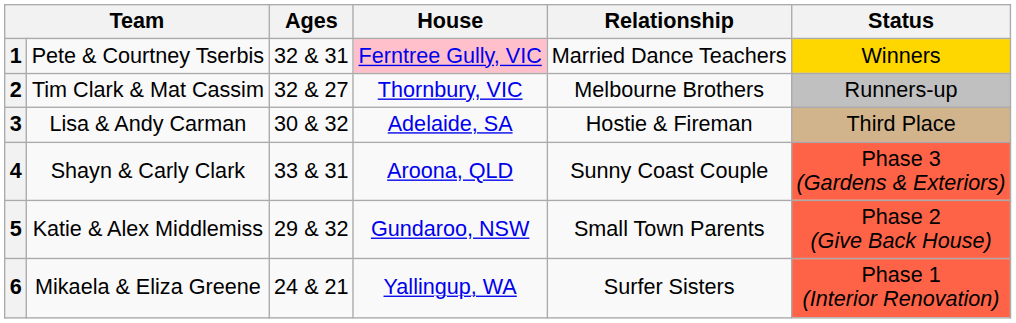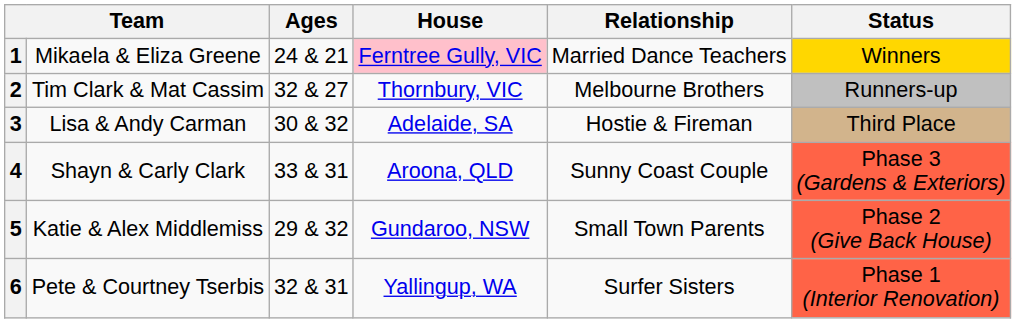1 | column 2: Pete & Courtney Tserbis -> Mikaela & Eliza Greene
1 | Ages: 32 & 31 -> 24 & 21
6 | column 2: Mikaela & Eliza Greene -> Pete & Courtney Tserbis
6 | Ages: 24 & 21 -> 32 & 31
